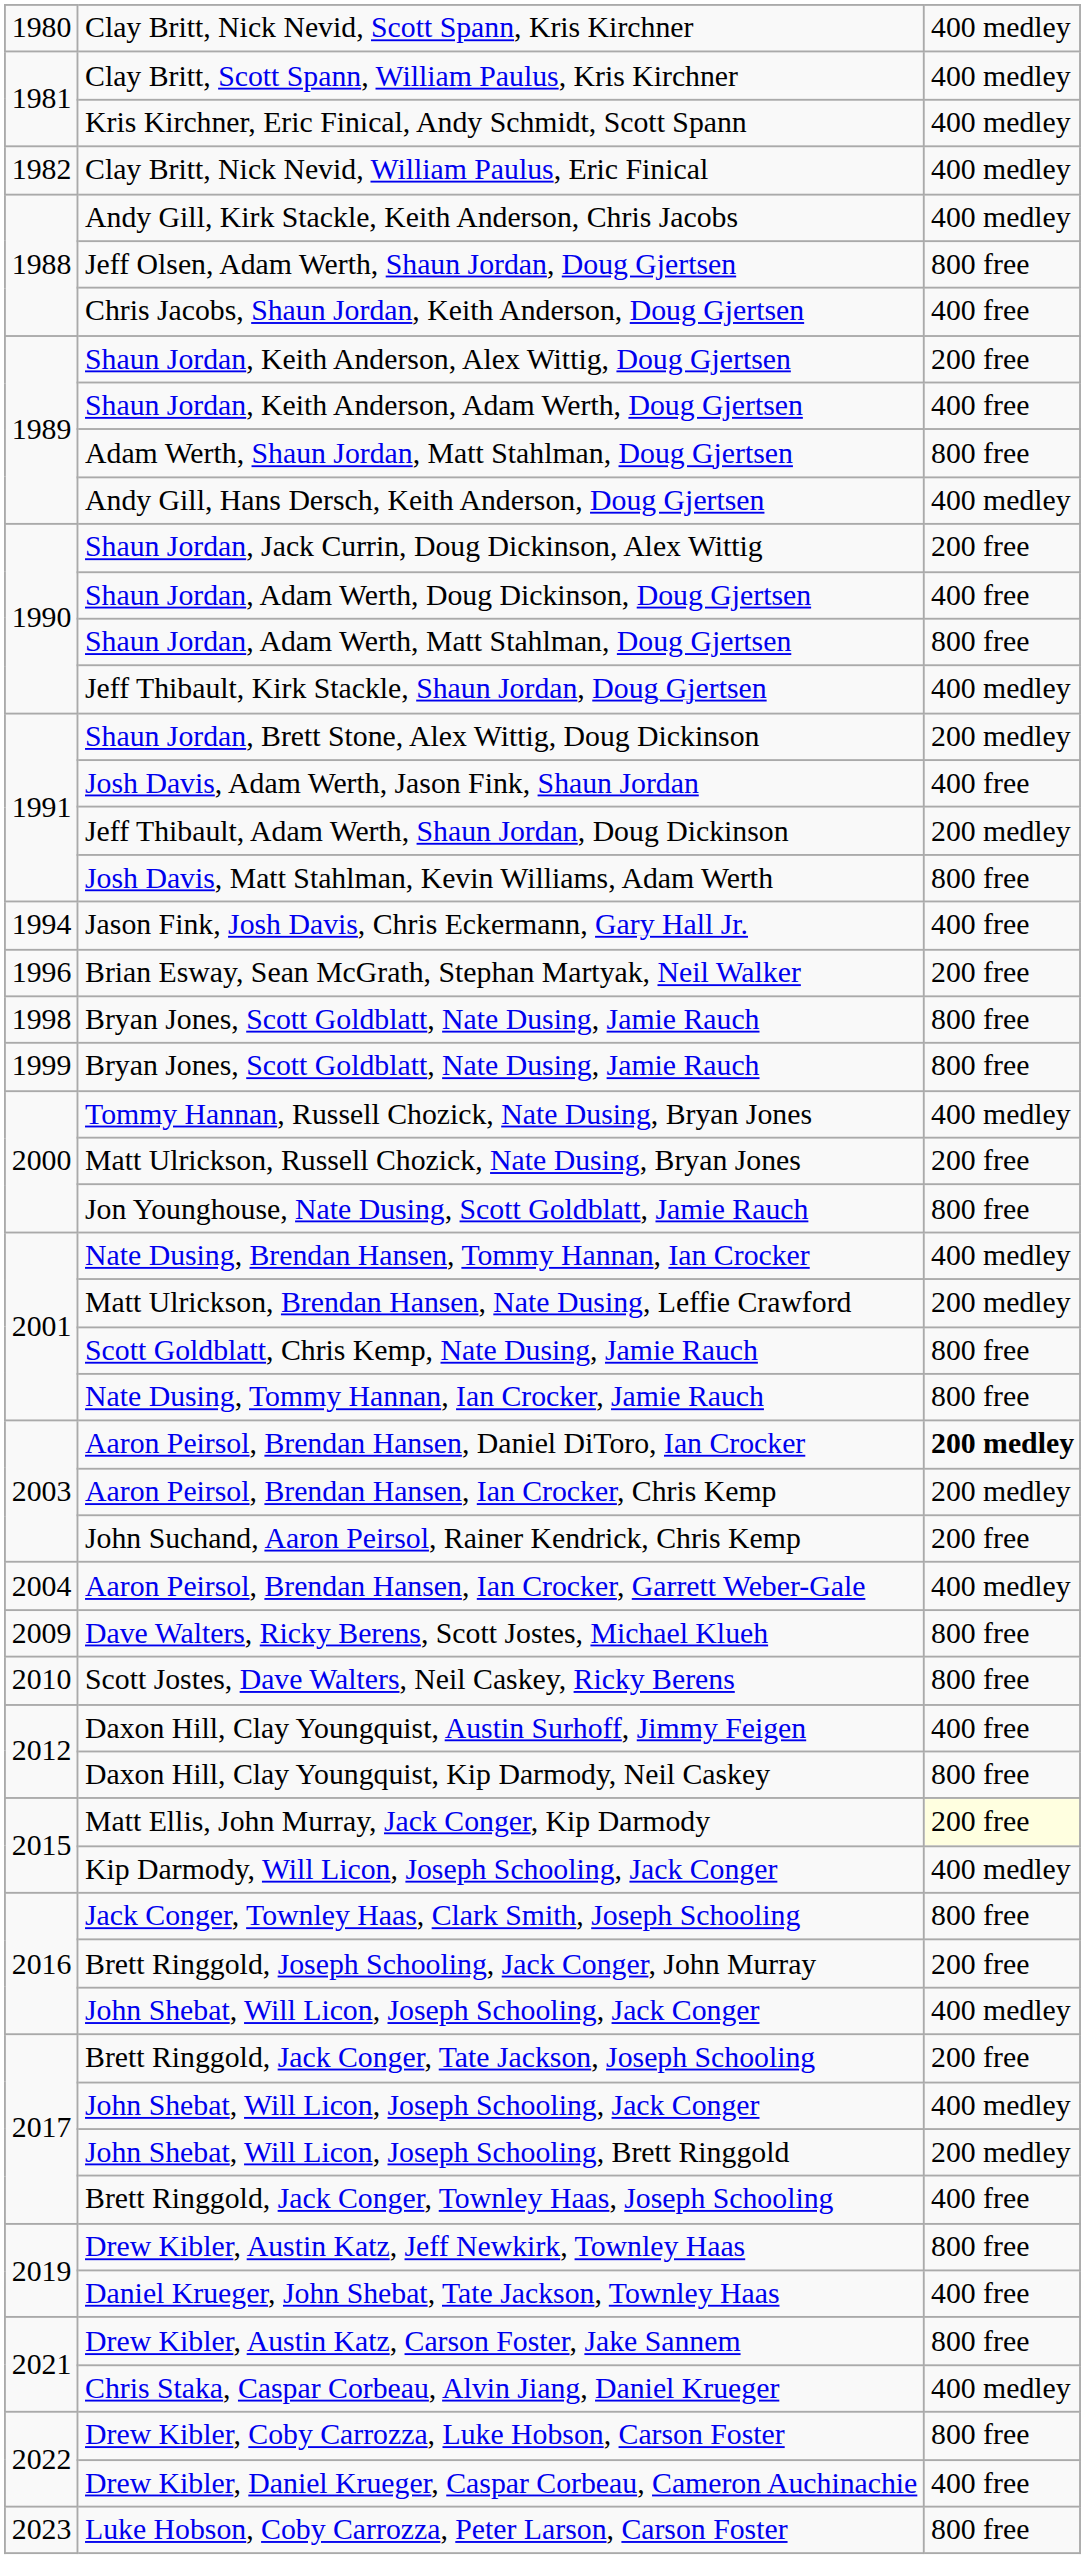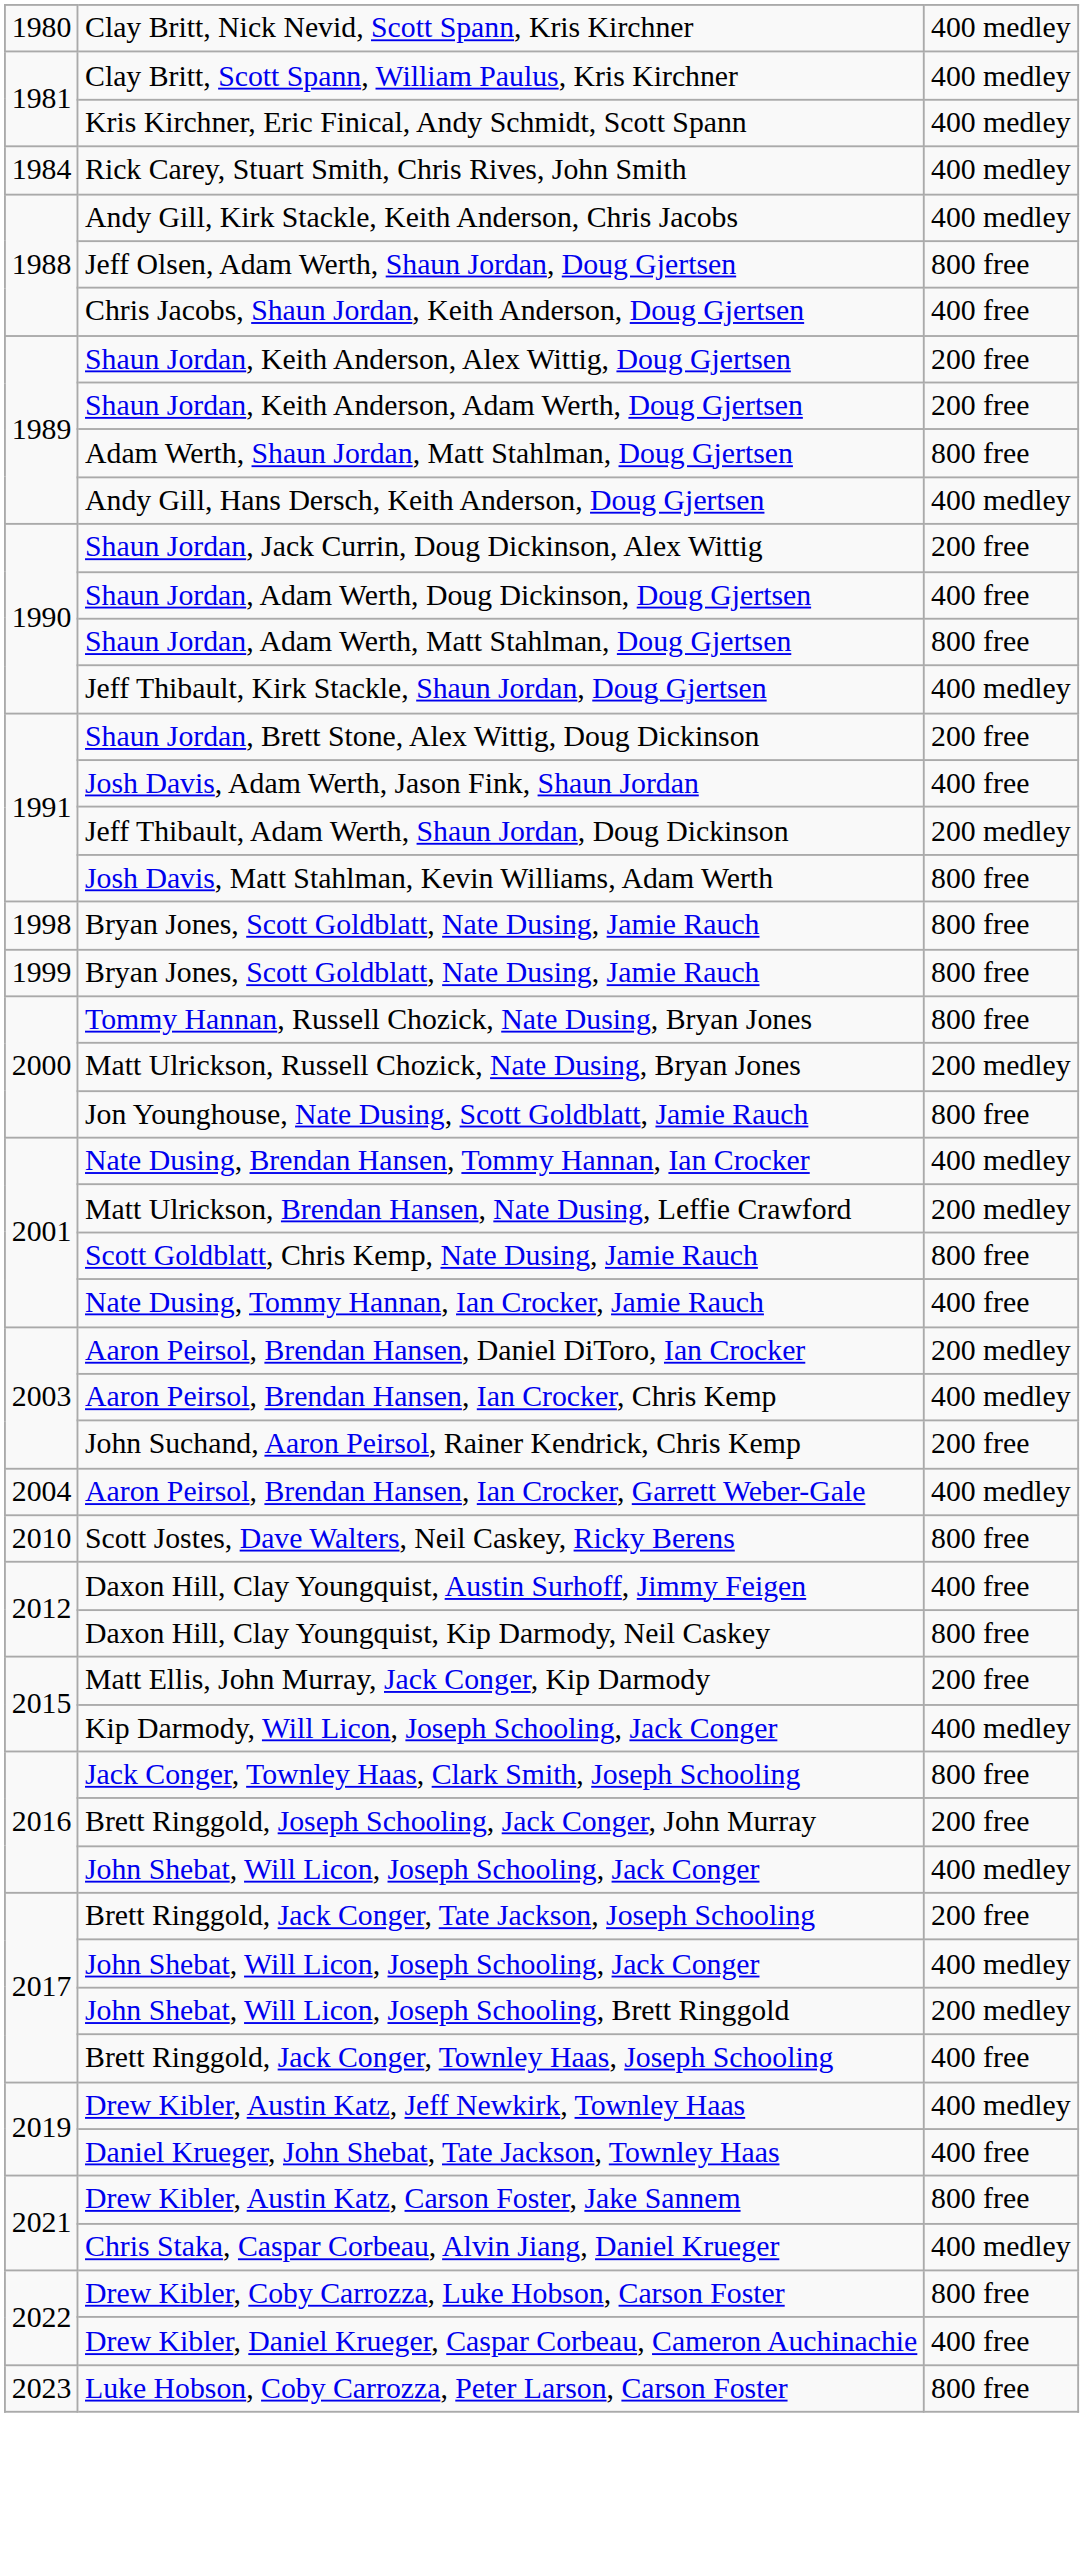- row: 1982 | Clay Britt, Nick Nevid, William Paulus, Eric Finical | 400 medley
+ row: 1984 | Rick Carey, Stuart Smith, Chris Rives, John Smith | 400 medley
Shaun Jordan, Keith Anderson, Adam Werth, Doug Gjertsen | column 3: 400 free -> 200 free
Shaun Jordan, Brett Stone, Alex Wittig, Doug Dickinson | column 3: 200 medley -> 200 free
- row: 1994 | Jason Fink, Josh Davis, Chris Eckermann, Gary Hall Jr. | 400 free
- row: 1996 | Brian Esway, Sean McGrath, Stephan Martyak, Neil Walker | 200 free
Tommy Hannan, Russell Chozick, Nate Dusing, Bryan Jones | column 3: 400 medley -> 800 free
Matt Ulrickson, Russell Chozick, Nate Dusing, Bryan Jones | column 3: 200 free -> 200 medley
Nate Dusing, Tommy Hannan, Ian Crocker, Jamie Rauch | column 3: 800 free -> 400 free
Aaron Peirsol, Brendan Hansen, Daniel DiToro, Ian Crocker | column 3: bold -> normal
Aaron Peirsol, Brendan Hansen, Ian Crocker, Chris Kemp | column 3: 200 medley -> 400 medley
- row: 2009 | Dave Walters, Ricky Berens, Scott Jostes, Michael Klueh | 800 free
Matt Ellis, John Murray, Jack Conger, Kip Darmody | column 3: lightyellow background -> no background
Drew Kibler, Austin Katz, Jeff Newkirk, Townley Haas | column 3: 800 free -> 400 medley
